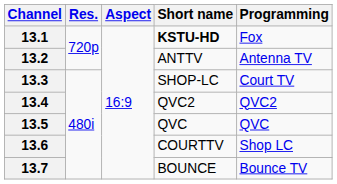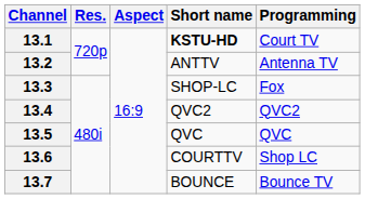13.1 | Programming: Fox -> Court TV
13.3 | Programming: Court TV -> Fox
